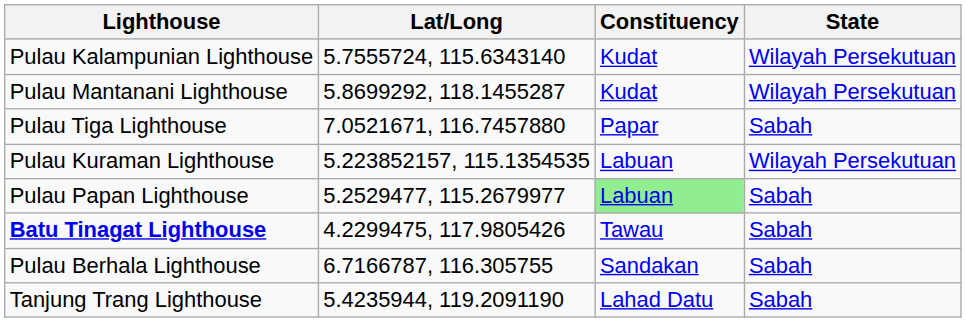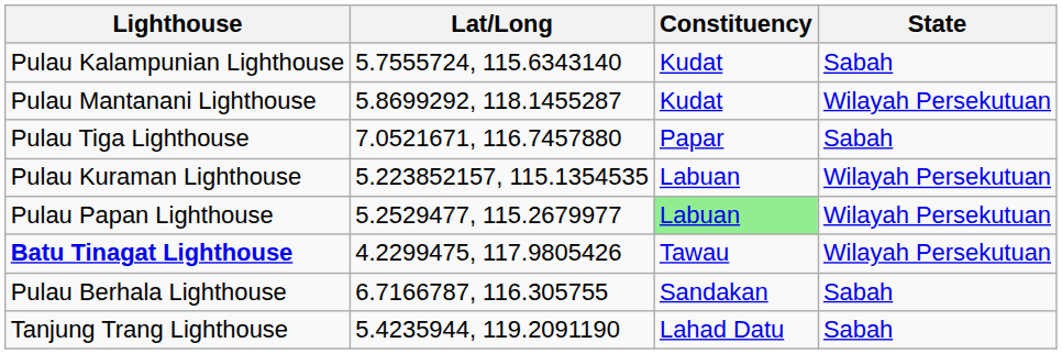Pulau Kalampunian Lighthouse | State: Wilayah Persekutuan -> Sabah
Pulau Papan Lighthouse | State: Sabah -> Wilayah Persekutuan
Batu Tinagat Lighthouse | State: Sabah -> Wilayah Persekutuan
